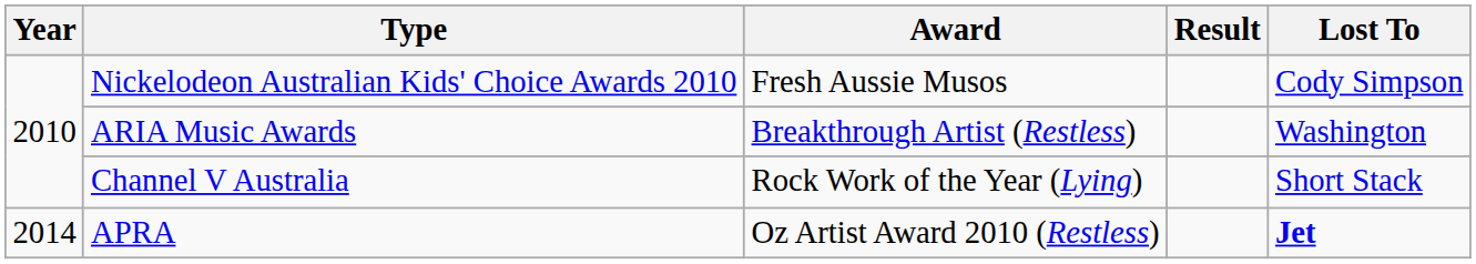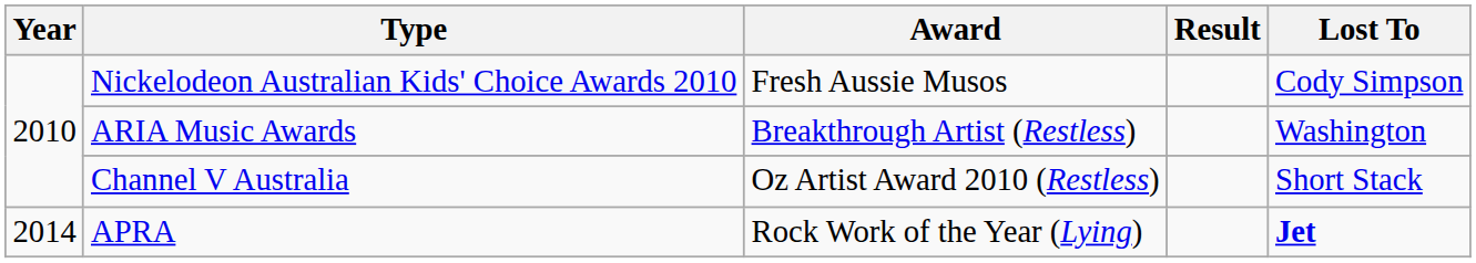Channel V Australia | Award: Rock Work of the Year (Lying) -> Oz Artist Award 2010 (Restless)
APRA | Award: Oz Artist Award 2010 (Restless) -> Rock Work of the Year (Lying)
